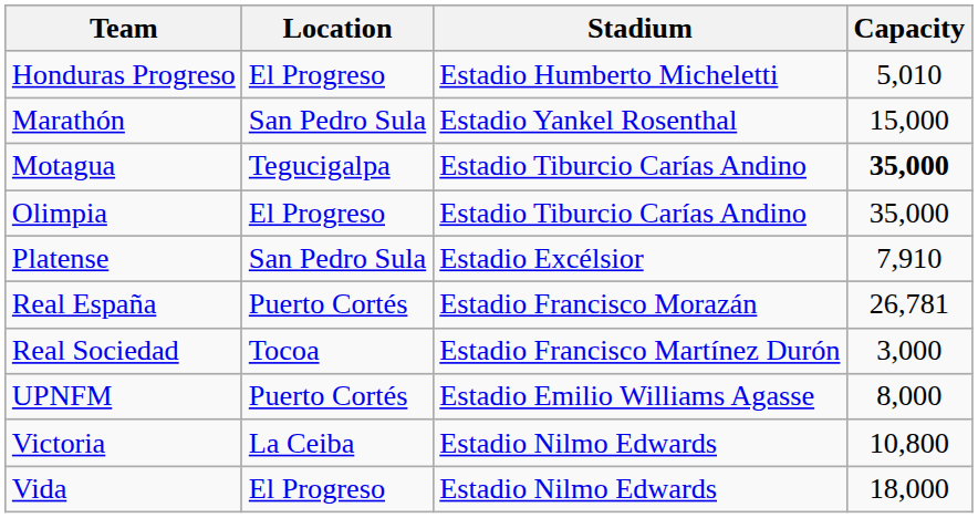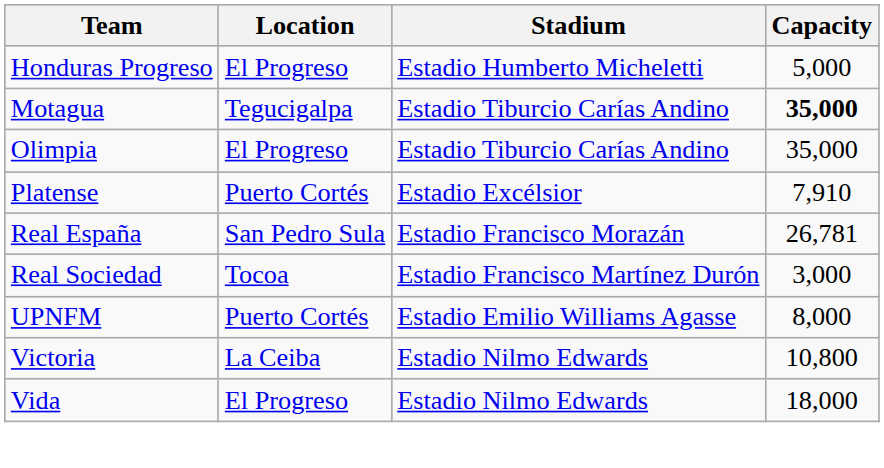Honduras Progreso | Capacity: 5,010 -> 5,000
- row: Marathón | San Pedro Sula | Estadio Yankel Rosenthal | 15,000
Platense | Location: San Pedro Sula -> Puerto Cortés
Real España | Location: Puerto Cortés -> San Pedro Sula
